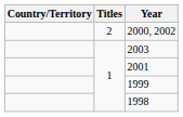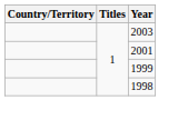- row: 2 | 2000, 2002
